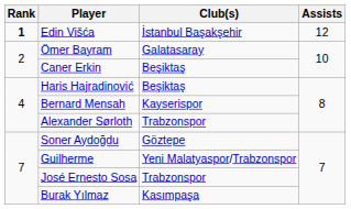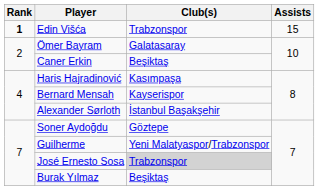Edin Višća | Club(s): İstanbul Başakşehir -> Trabzonspor
Edin Višća | Assists: 12 -> 15
Haris Hajradinović | Club(s): Beşiktaş -> Kasımpaşa
Alexander Sørloth | Club(s): Trabzonspor -> İstanbul Başakşehir
José Ernesto Sosa | Club(s): no background -> lightgrey background
Burak Yılmaz | Club(s): Kasımpaşa -> Beşiktaş
